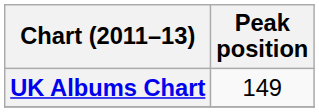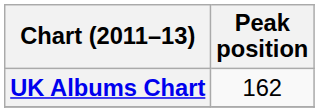UK Albums Chart | Peak position: 149 -> 162
